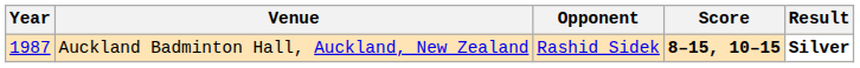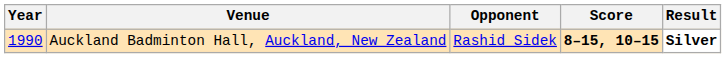Auckland Badminton Hall, Auckland, New Zealand | Year: 1987 -> 1990
